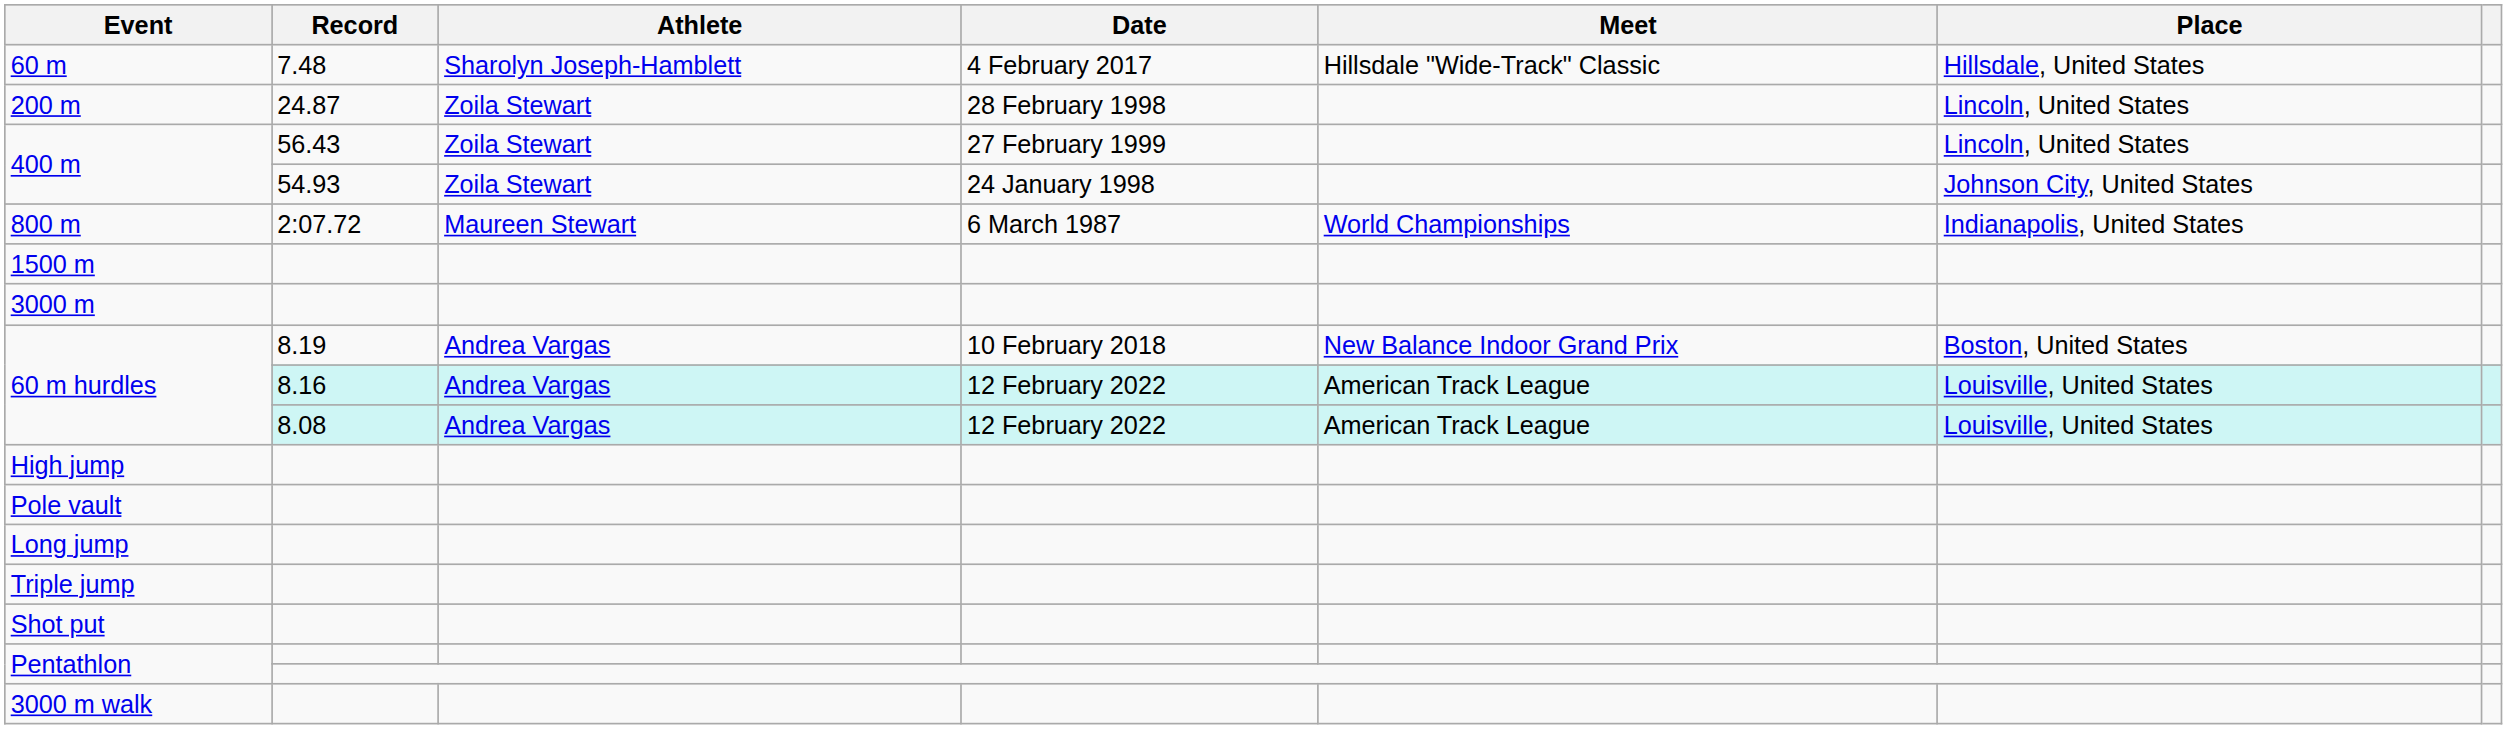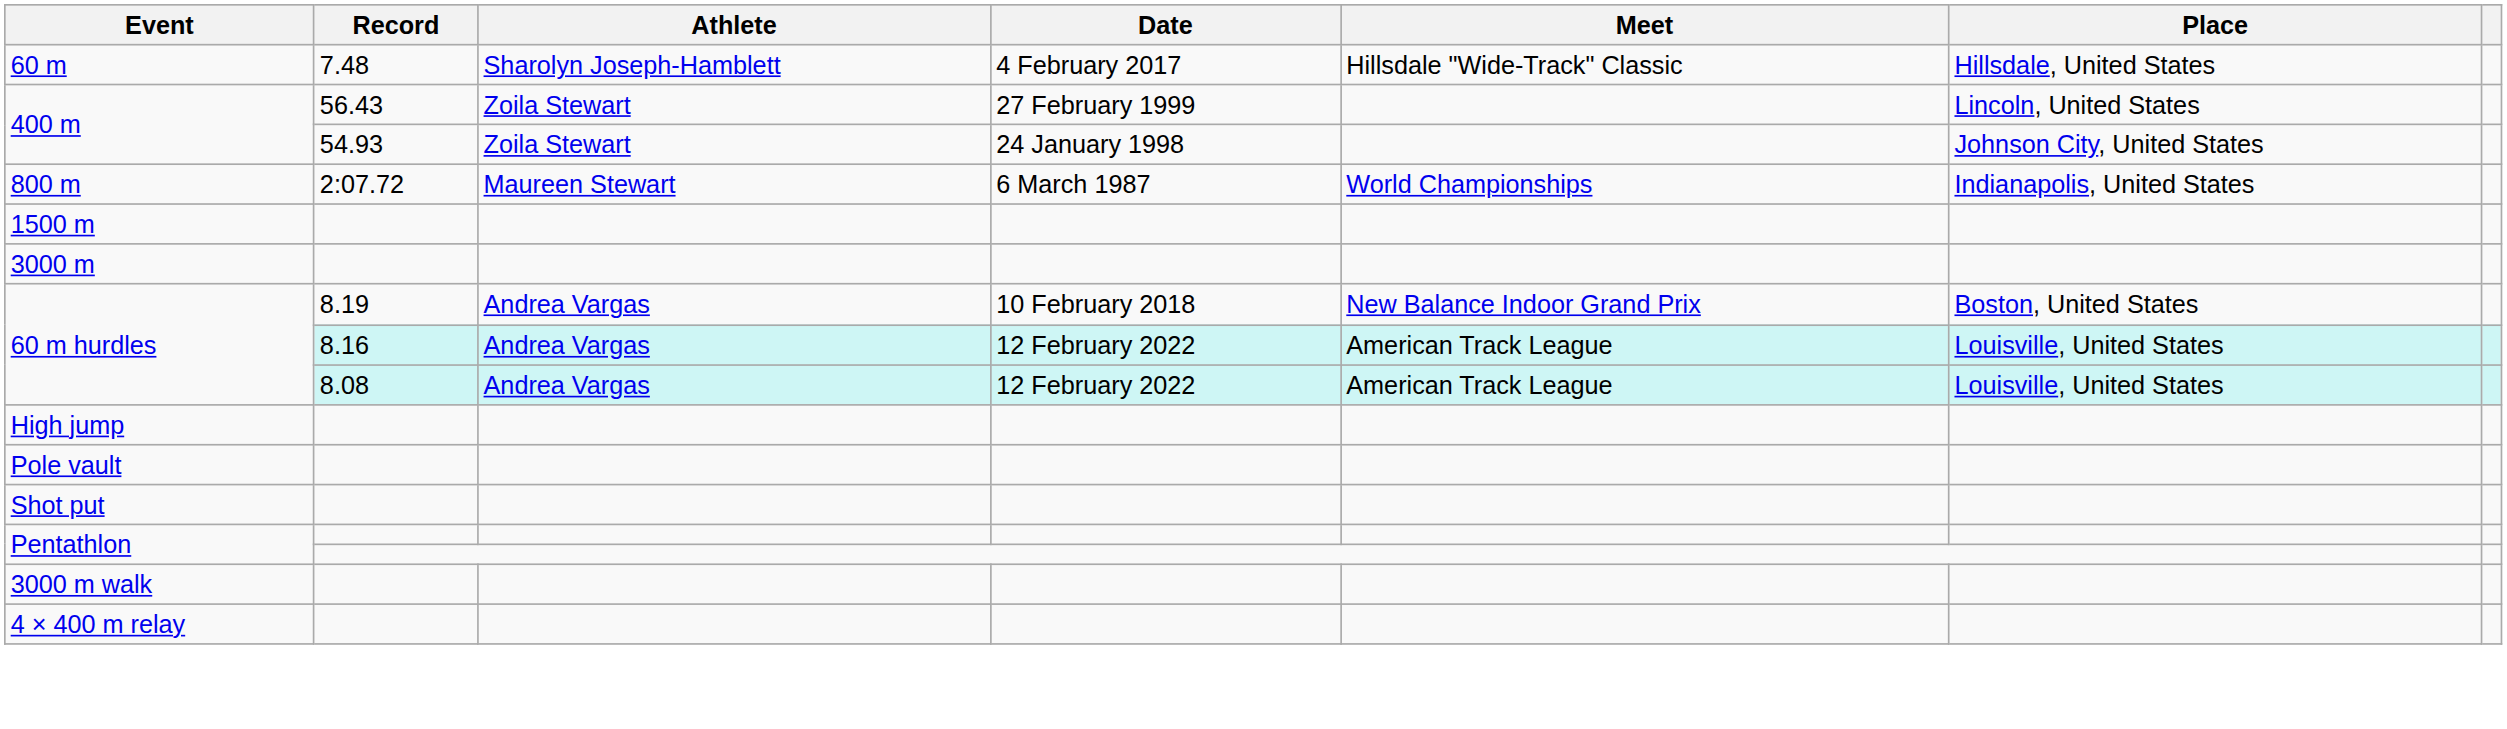- row: 200 m | 24.87 | Zoila Stewart | 28 February 1998 | Lincoln, United States
- row: Long jump
- row: Triple jump
+ row: 4 × 400 m relay
